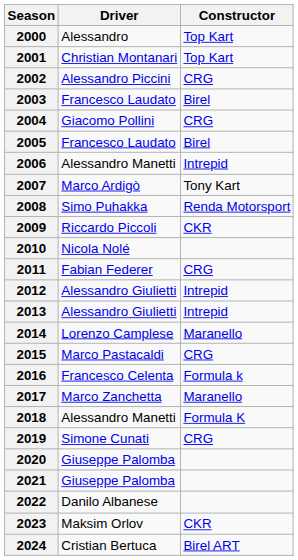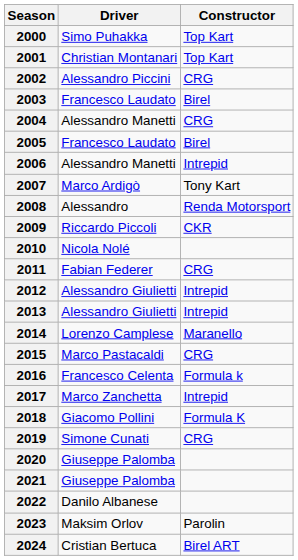2000 | Driver: Alessandro -> Simo Puhakka
2004 | Driver: Giacomo Pollini -> Alessandro Manetti
2008 | Driver: Simo Puhakka -> Alessandro
2017 | Constructor: Maranello -> Intrepid
2018 | Driver: Alessandro Manetti -> Giacomo Pollini
2023 | Constructor: CKR -> Parolin
